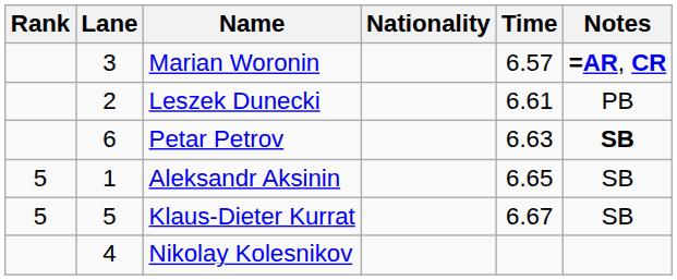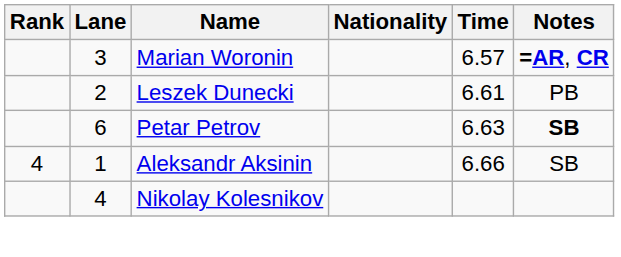Aleksandr Aksinin | Rank: 5 -> 4
Aleksandr Aksinin | Time: 6.65 -> 6.66
- row: 5 | 5 | Klaus-Dieter Kurrat | 6.67 | SB
